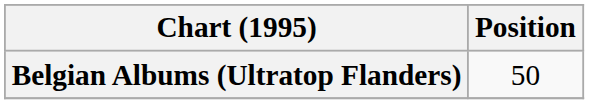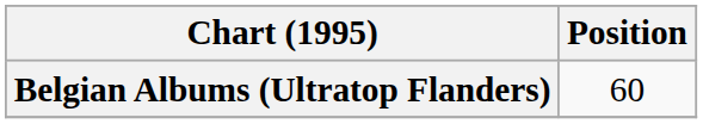Belgian Albums (Ultratop Flanders) | Position: 50 -> 60
